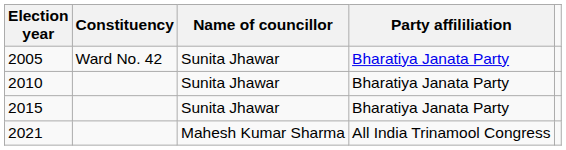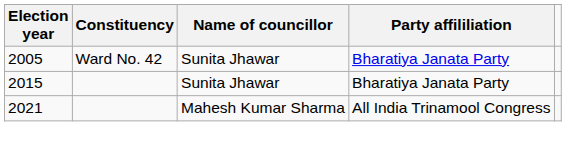- row: 2010 | Sunita Jhawar | Bharatiya Janata Party
